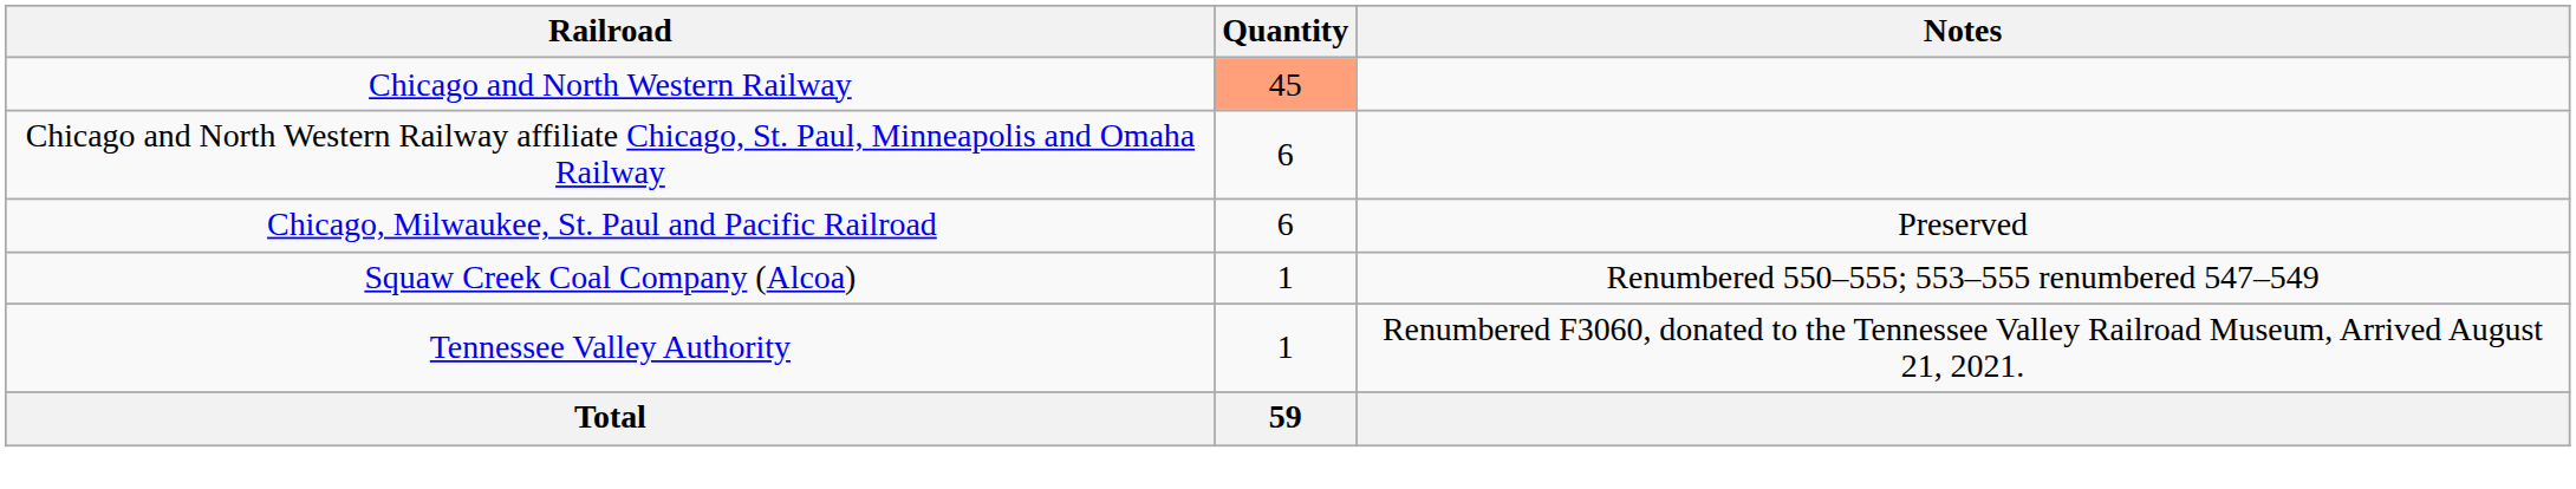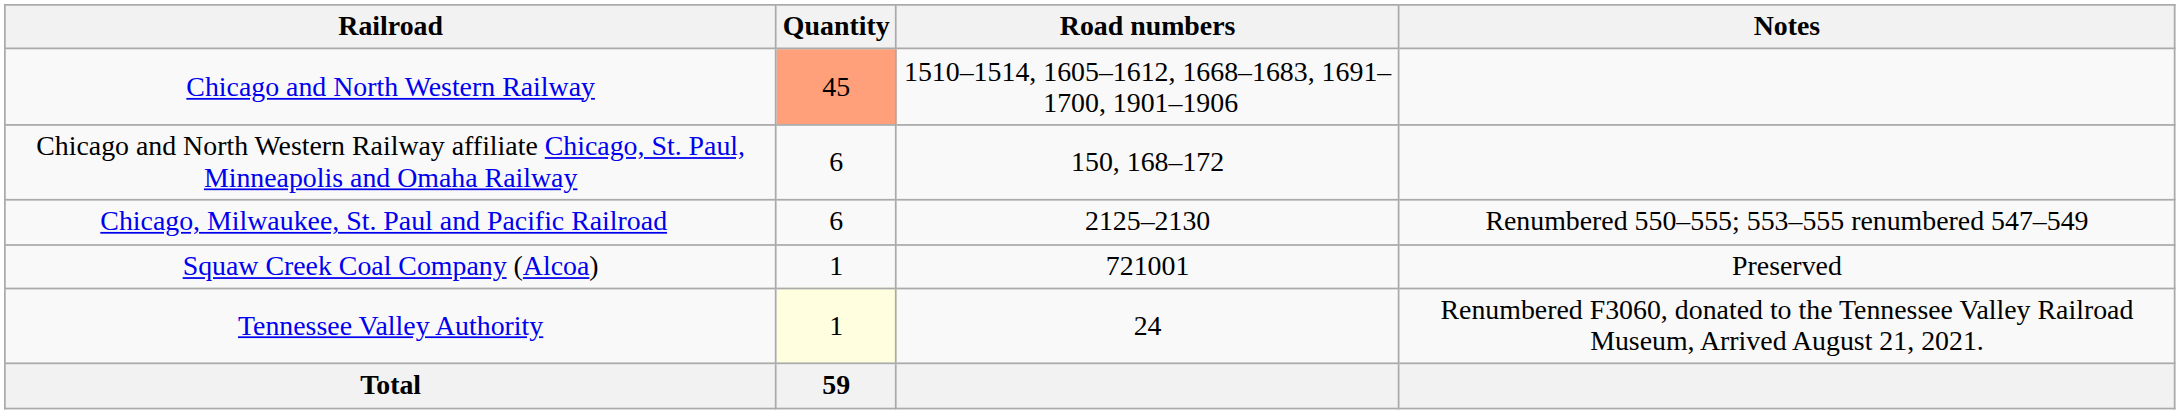+ column: Road numbers | 1510–1514, 1605–1612, 1668–1683, 1691–1700, 1901–1906 | 150, 168–172 | 2125–2130 | 721001 | 24
Chicago, Milwaukee, St. Paul and Pacific Railroad | Notes: Preserved -> Renumbered 550–555; 553–555 renumbered 547–549
Squaw Creek Coal Company (Alcoa) | Notes: Renumbered 550–555; 553–555 renumbered 547–549 -> Preserved
Tennessee Valley Authority | Quantity: no background -> lightyellow background
